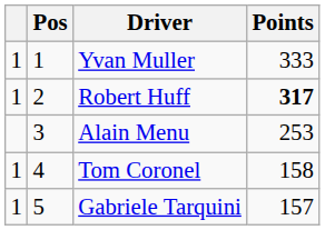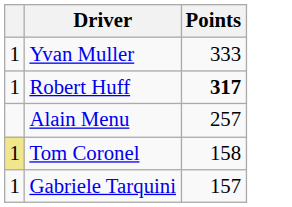- column: Pos | 1 | 2 | 3 | 4 | 5
Alain Menu | Points: 253 -> 257
Tom Coronel | column 1: no background -> khaki background
